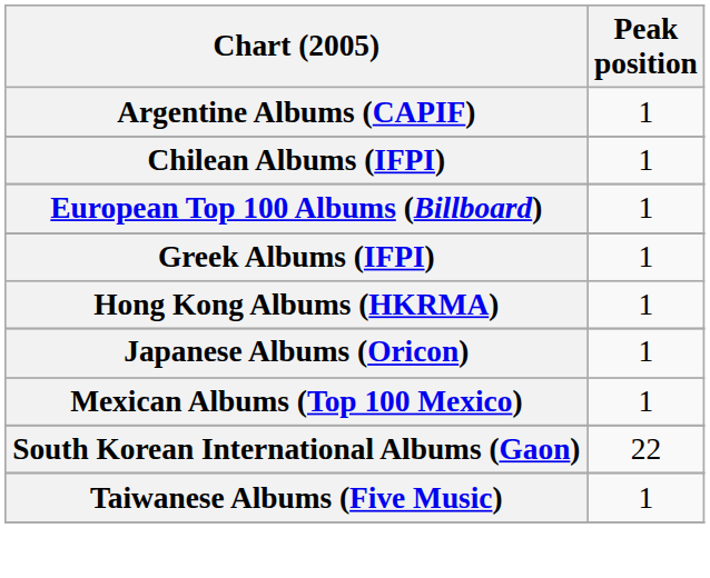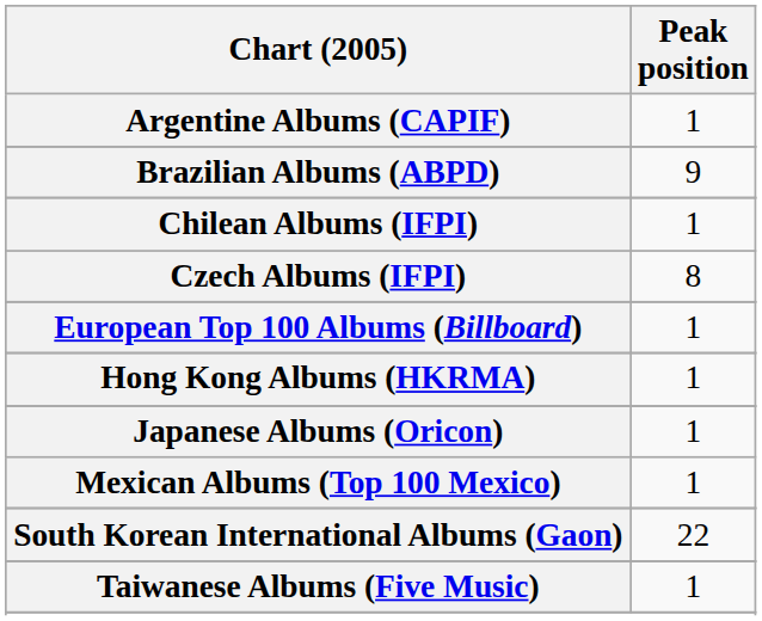+ row: Brazilian Albums (ABPD) | 9
+ row: Czech Albums (IFPI) | 8
- row: Greek Albums (IFPI) | 1
